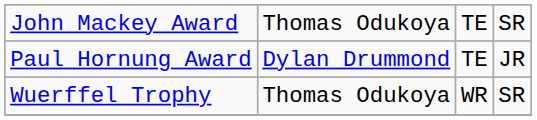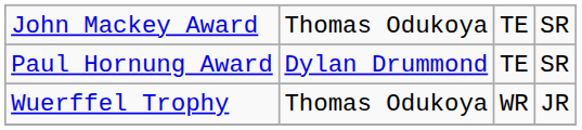Paul Hornung Award | column 4: JR -> SR
Wuerffel Trophy | column 4: SR -> JR
